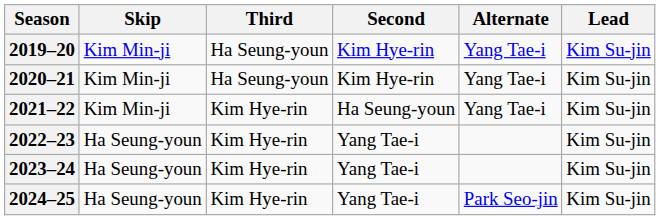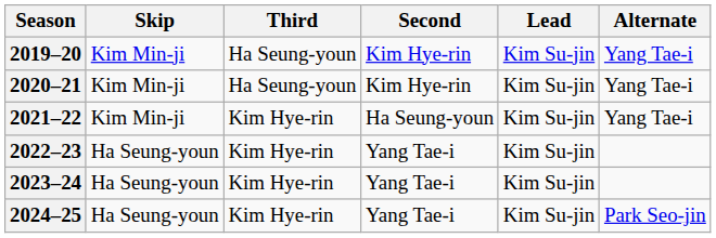columns swapped: Lead <-> Alternate
